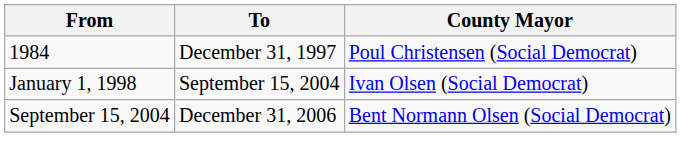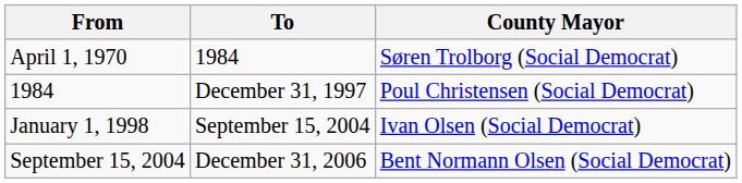+ row: April 1, 1970 | 1984 | Søren Trolborg (Social Democrat)
